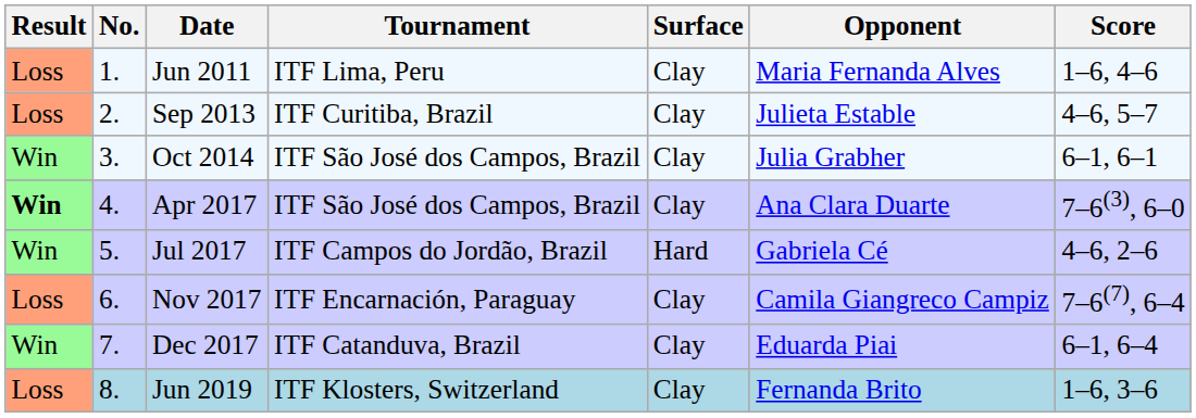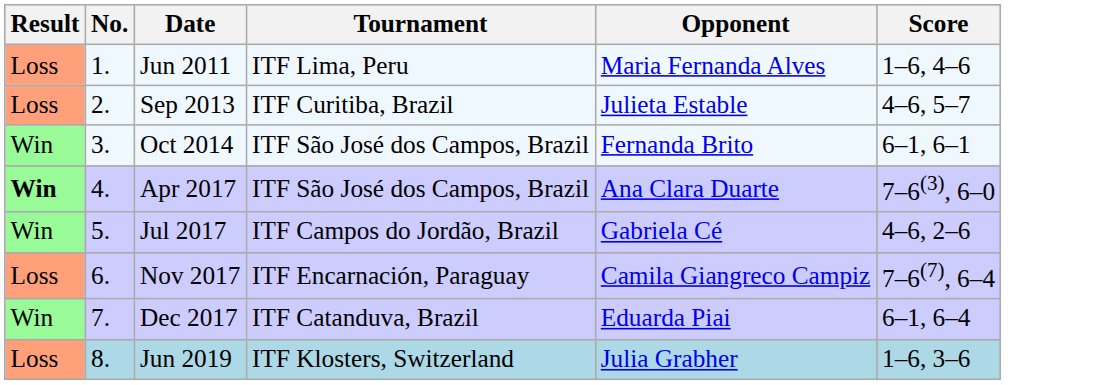- column: Surface | Clay | Clay | Clay | Clay | Hard | Clay | Clay | Clay
Oct 2014 | Opponent: Julia Grabher -> Fernanda Brito
Jun 2019 | Opponent: Fernanda Brito -> Julia Grabher
